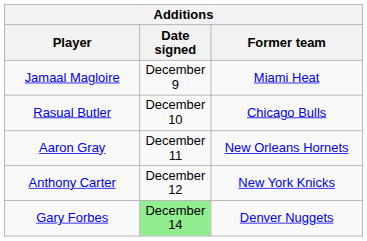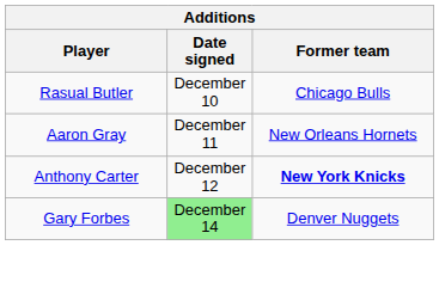- row: Jamaal Magloire | December 9 | Miami Heat
Anthony Carter | Former team: normal -> bold
